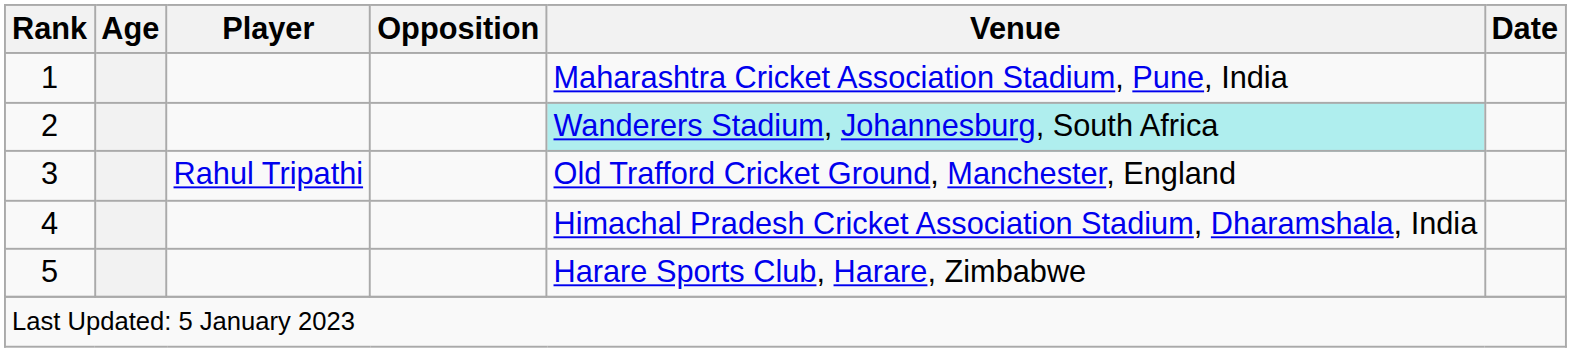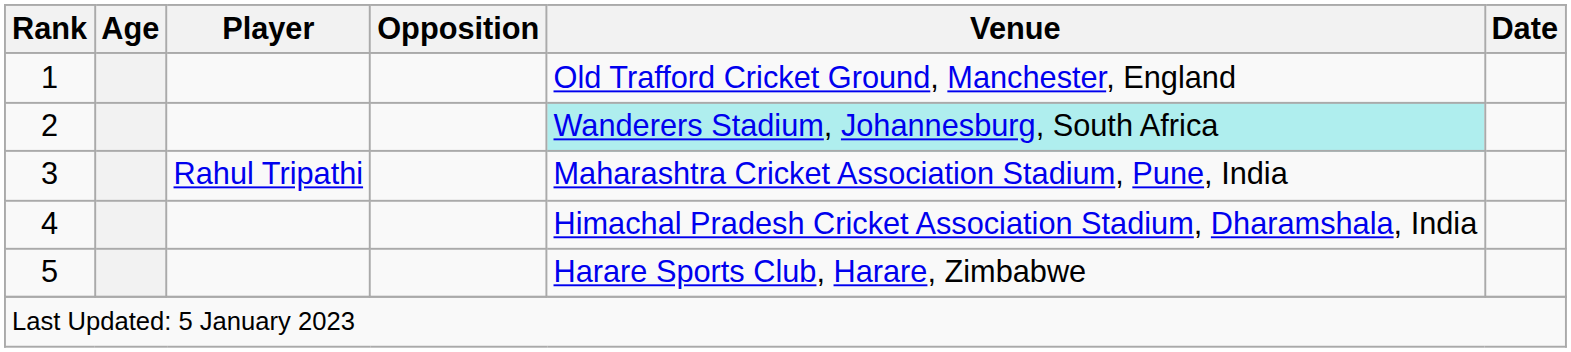1 | Venue: Maharashtra Cricket Association Stadium, Pune, India -> Old Trafford Cricket Ground, Manchester, England
3 | Venue: Old Trafford Cricket Ground, Manchester, England -> Maharashtra Cricket Association Stadium, Pune, India
